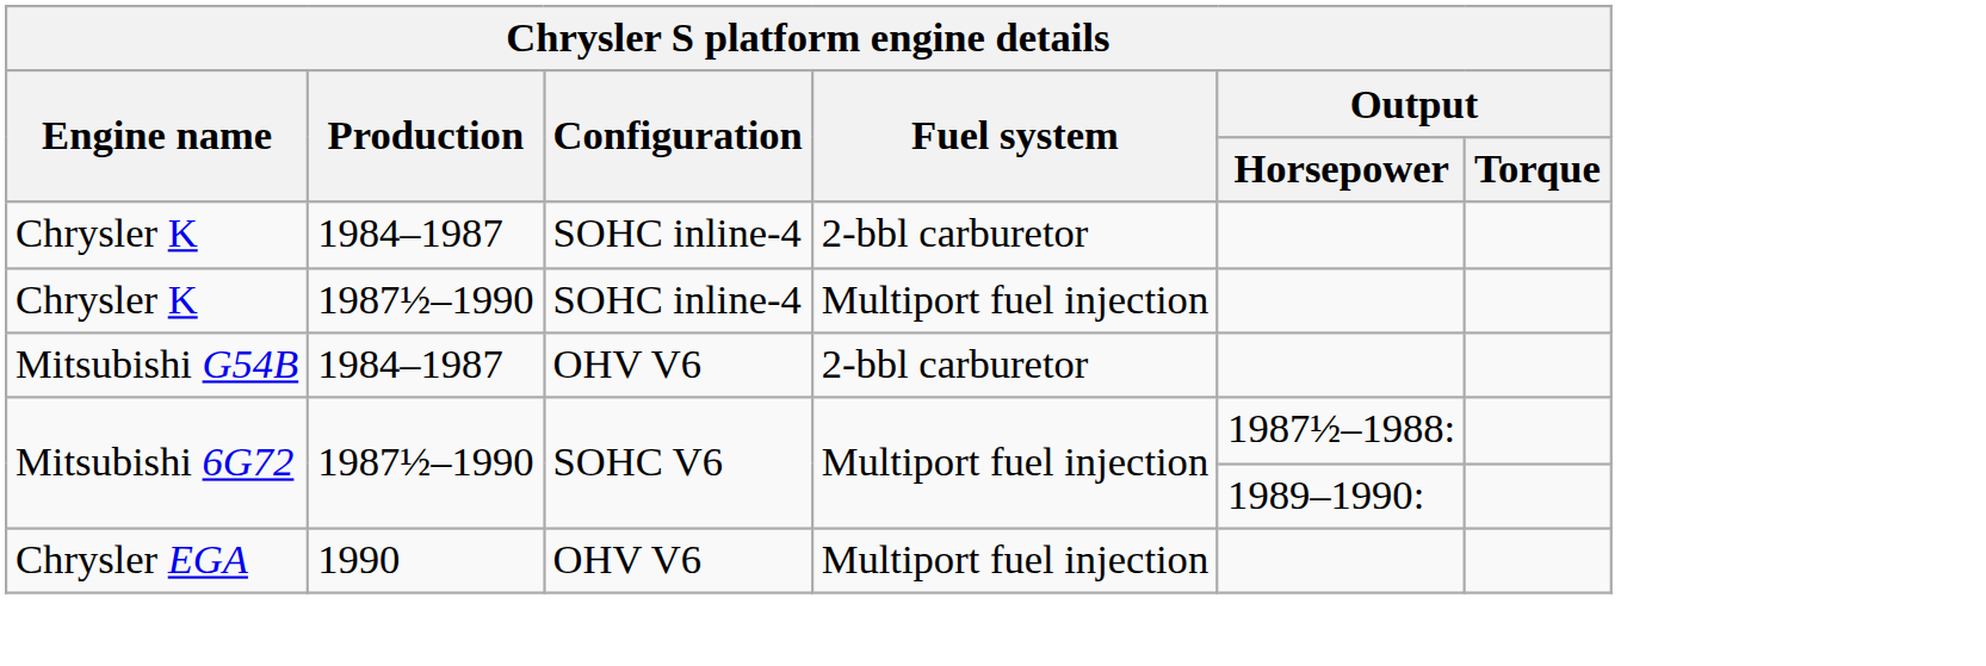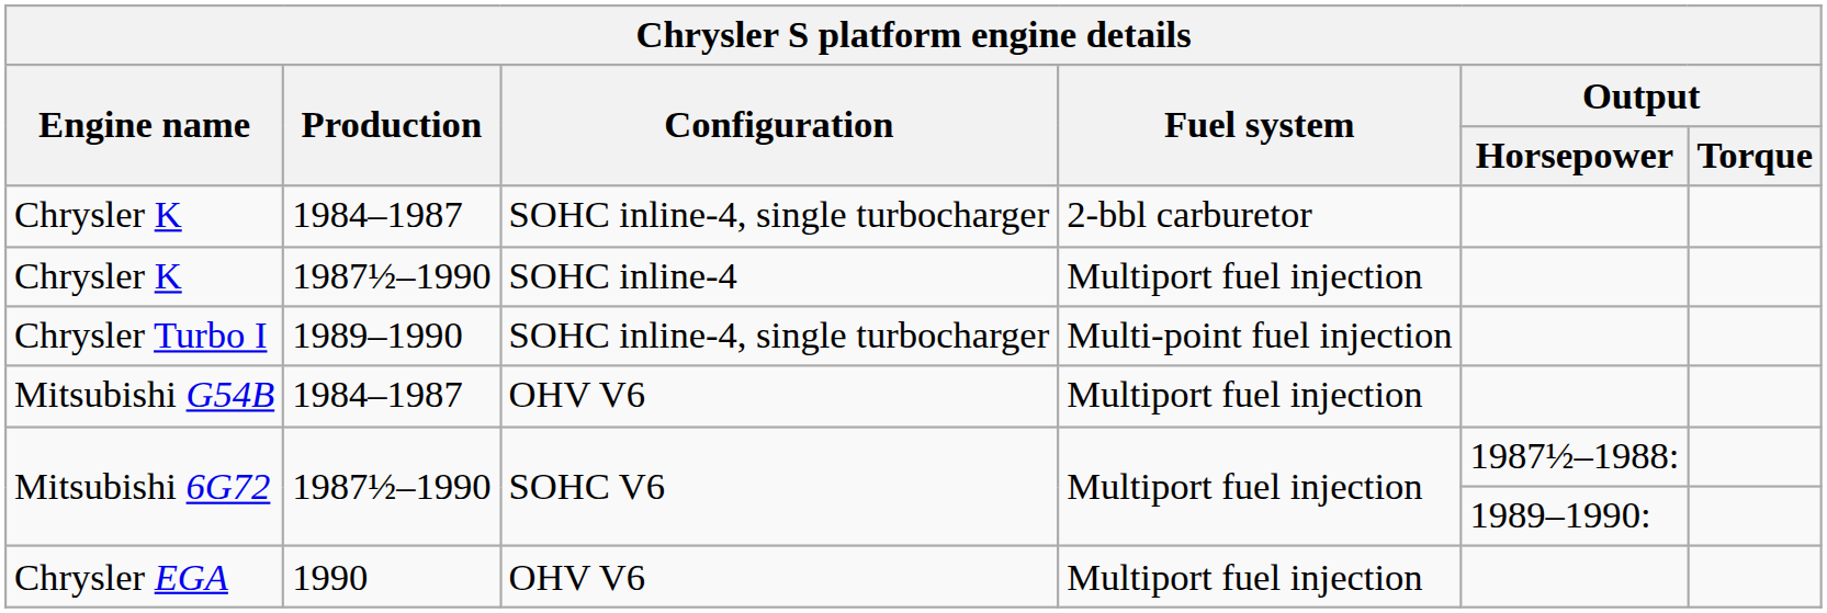Chrysler K / 1984–1987 | Configuration: SOHC inline-4 -> SOHC inline-4, single turbocharger
+ row: Chrysler Turbo I | 1989–1990 | SOHC inline-4, single turbocharger | Multi-point fuel injection
Mitsubishi G54B | Fuel system: 2-bbl carburetor -> Multiport fuel injection
